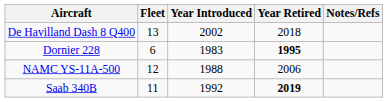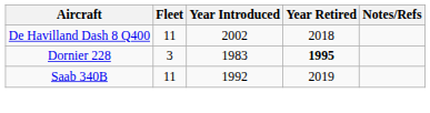De Havilland Dash 8 Q400 | Fleet: 13 -> 11
Dornier 228 | Fleet: 6 -> 3
- row: NAMC YS-11A-500 | 12 | 1988 | 2006
Saab 340B | Year Retired: bold -> normal
